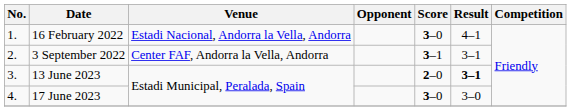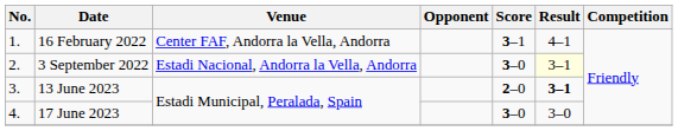16 February 2022 | Venue: Estadi Nacional, Andorra la Vella, Andorra -> Center FAF, Andorra la Vella, Andorra
16 February 2022 | Score: 3–0 -> 3–1
3 September 2022 | Venue: Center FAF, Andorra la Vella, Andorra -> Estadi Nacional, Andorra la Vella, Andorra
3 September 2022 | Score: 3–1 -> 3–0
3 September 2022 | Result: no background -> lightyellow background
